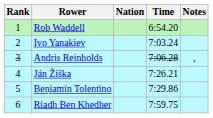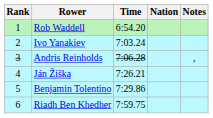columns swapped: Nation <-> Time
